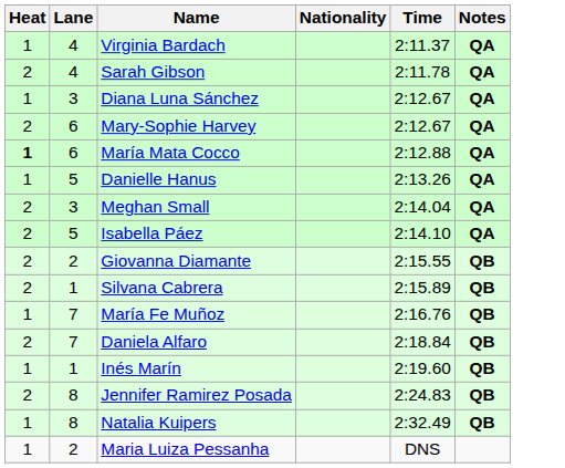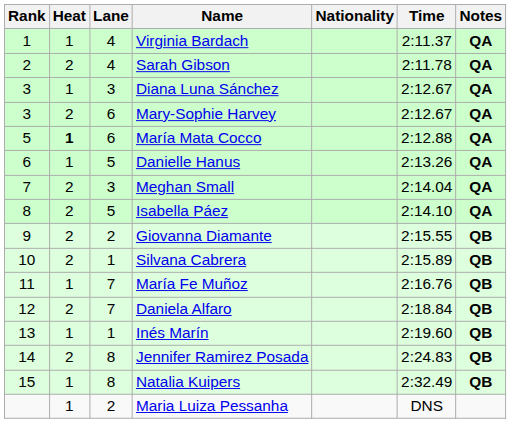+ column: Rank | 1 | 2 | 3 | 3 | 5 | 6 | 7 | 8 | 9 | 10 | 11 | 12 | 13 | 14 | 15
